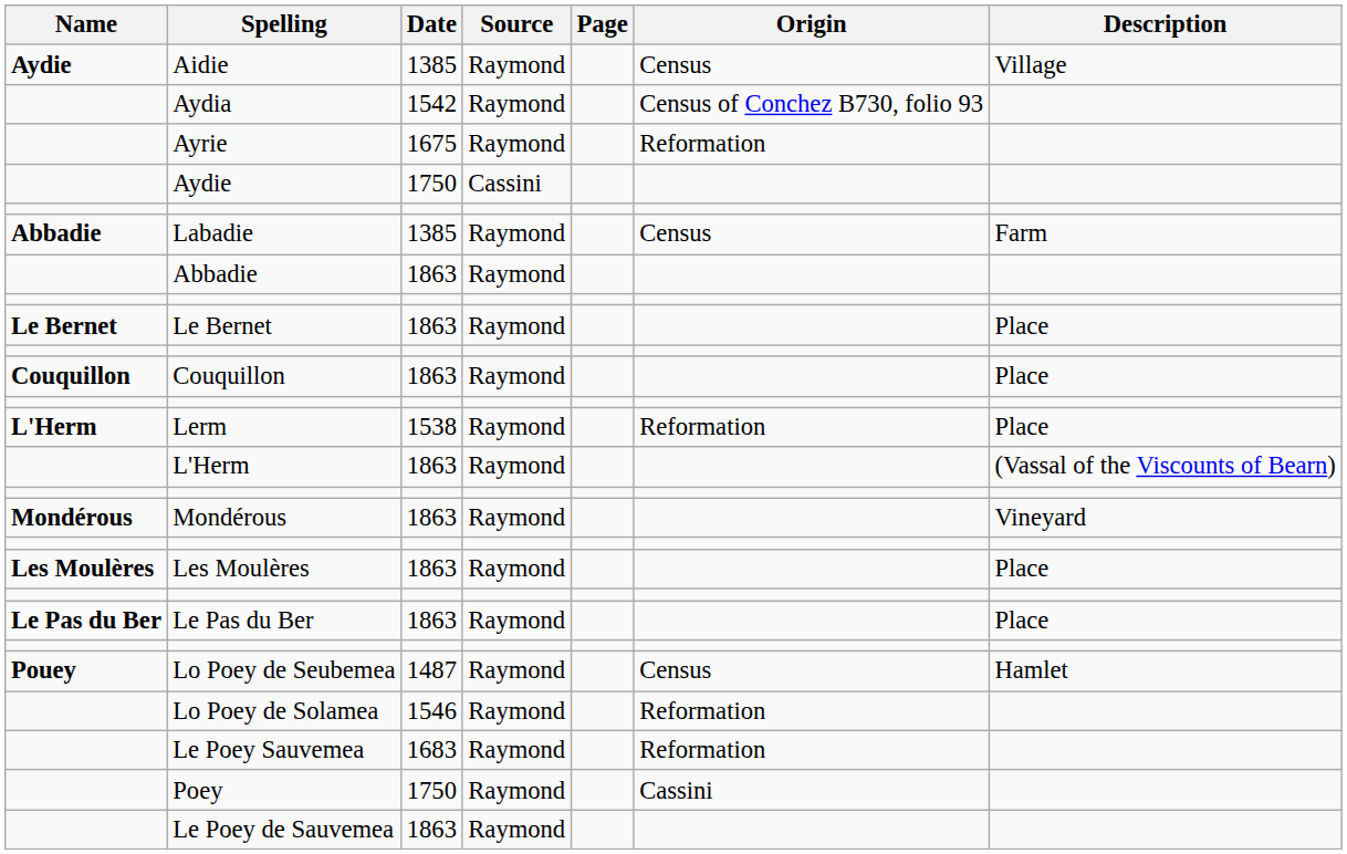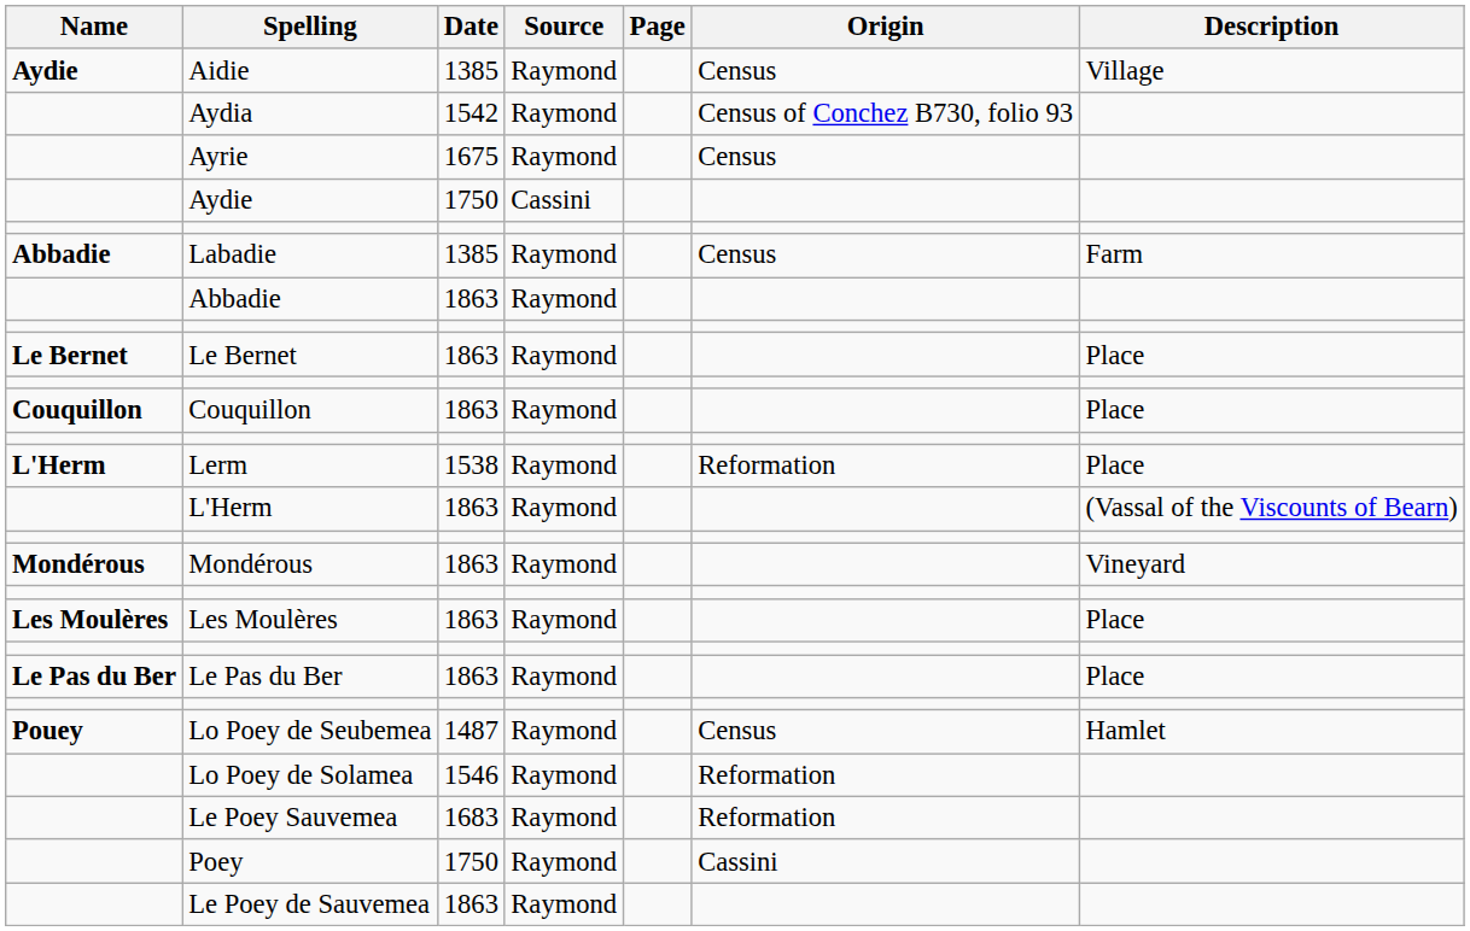Ayrie | Origin: Reformation -> Census
